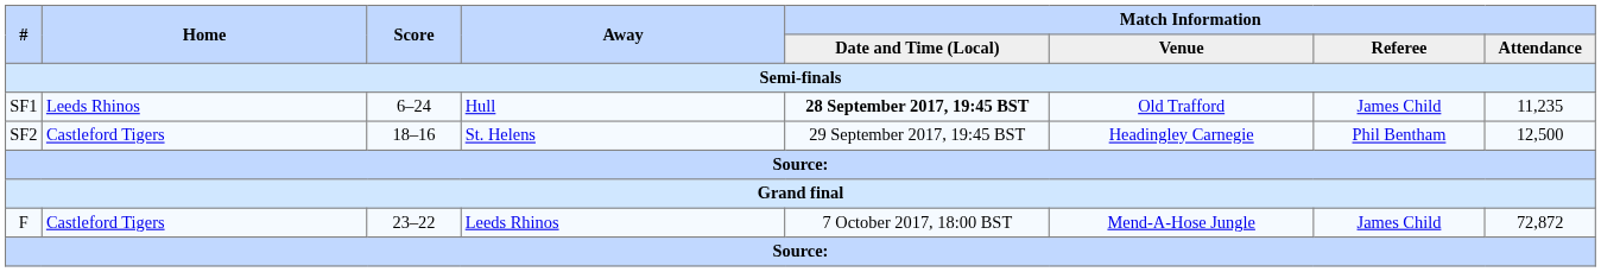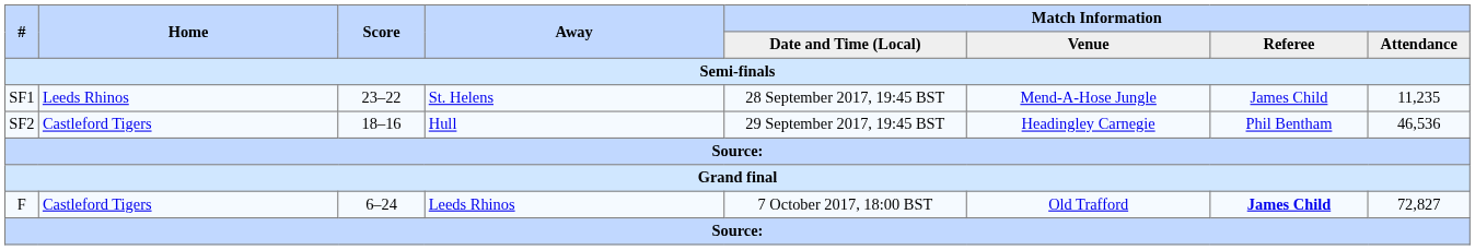SF1 | Score: 6–24 -> 23–22
SF1 | Away: Hull -> St. Helens
SF1 | Match Information / Date and Time (Local): bold -> normal
SF1 | Match Information / Venue: Old Trafford -> Mend-A-Hose Jungle
SF2 | Away: St. Helens -> Hull
SF2 | Match Information / Attendance: 12,500 -> 46,536
F | Score: 23–22 -> 6–24
F | Match Information / Venue: Mend-A-Hose Jungle -> Old Trafford
F | Match Information / Referee: normal -> bold
F | Match Information / Attendance: 72,872 -> 72,827
